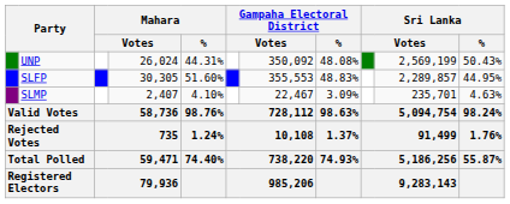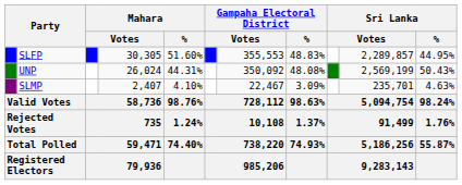rows swapped: SLFP <-> UNP
